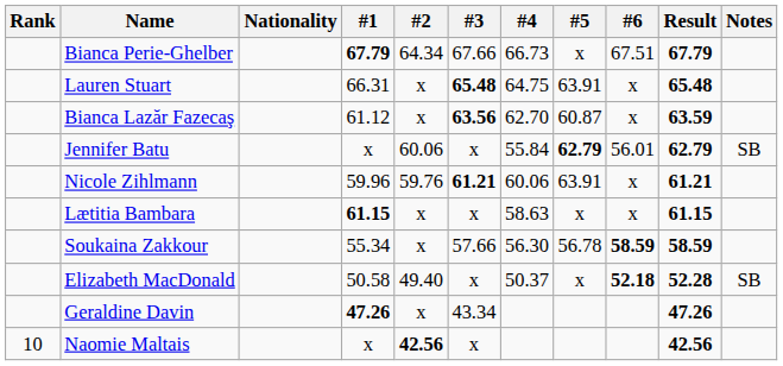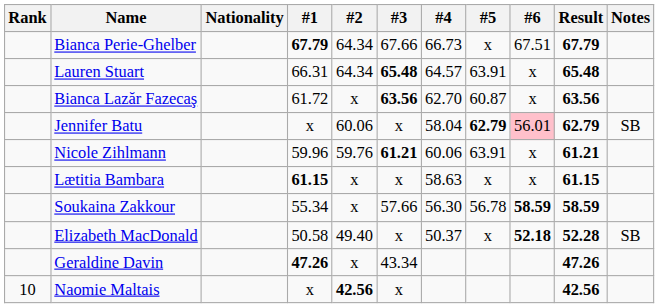Lauren Stuart | #2: x -> 64.34
Lauren Stuart | #4: 64.75 -> 64.57
Bianca Lazăr Fazecaş | #1: 61.12 -> 61.72
Bianca Lazăr Fazecaş | Result: 63.59 -> 63.56
Jennifer Batu | #4: 55.84 -> 58.04
Jennifer Batu | #6: no background -> pink background
